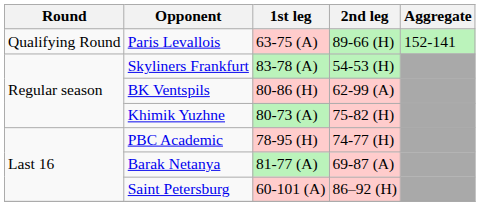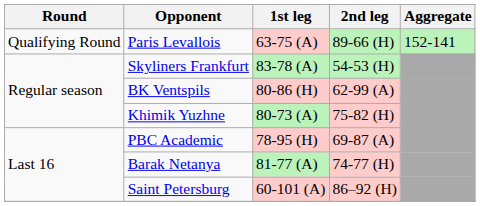PBC Academic | 2nd leg: 74-77 (H) -> 69-87 (A)
Barak Netanya | 2nd leg: 69-87 (A) -> 74-77 (H)
